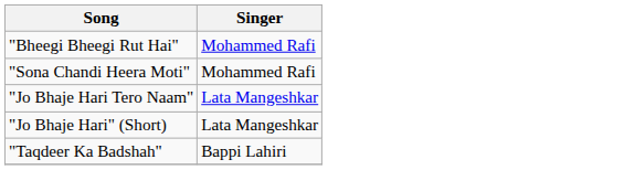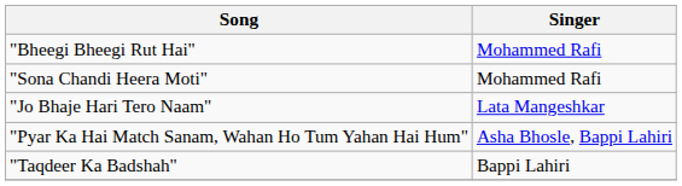- row: "Jo Bhaje Hari" (Short) | Lata Mangeshkar
+ row: "Pyar Ka Hai Match Sanam, Wahan Ho Tum Yahan Hai Hum" | Asha Bhosle, Bappi Lahiri
